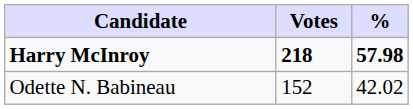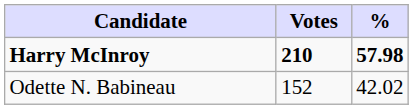Harry McInroy | Votes: 218 -> 210
